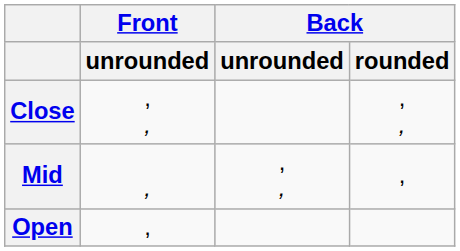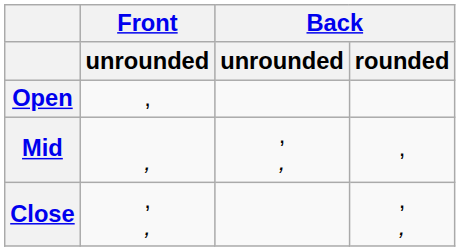rows swapped: Close <-> Open
